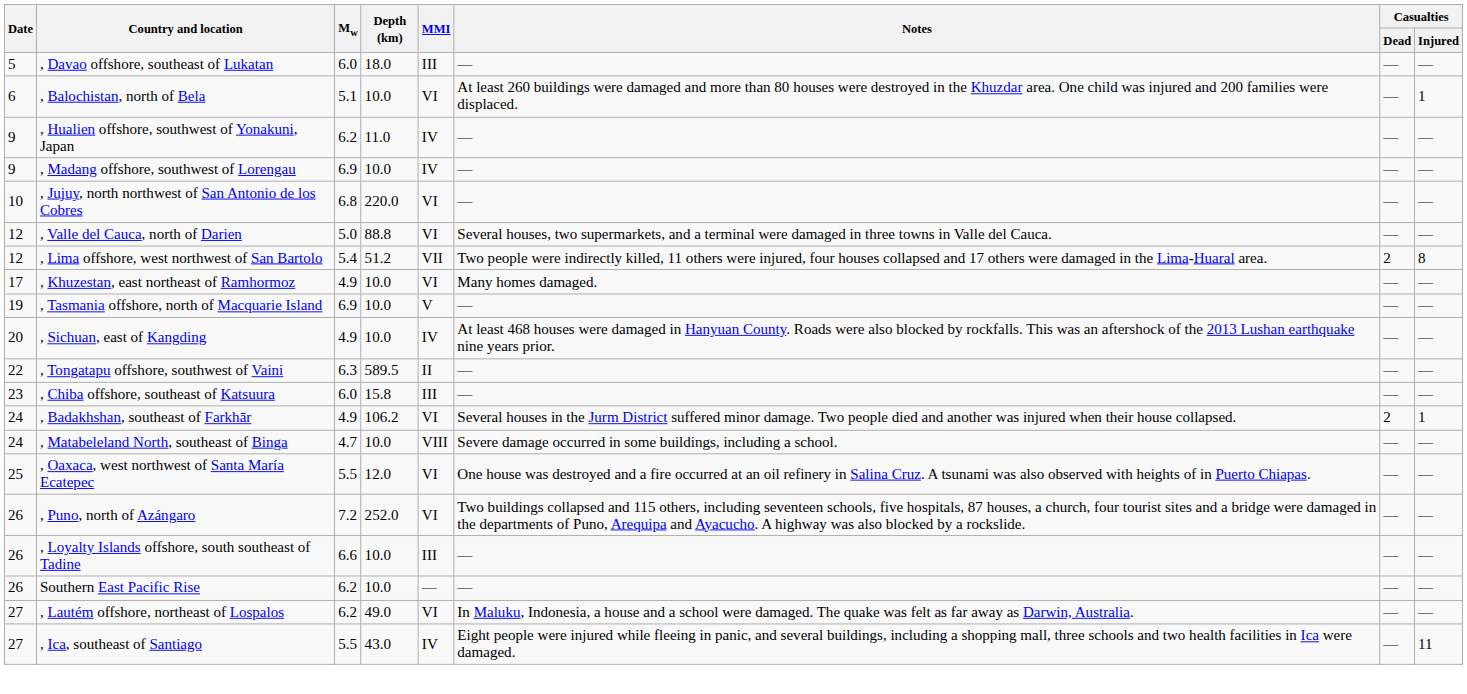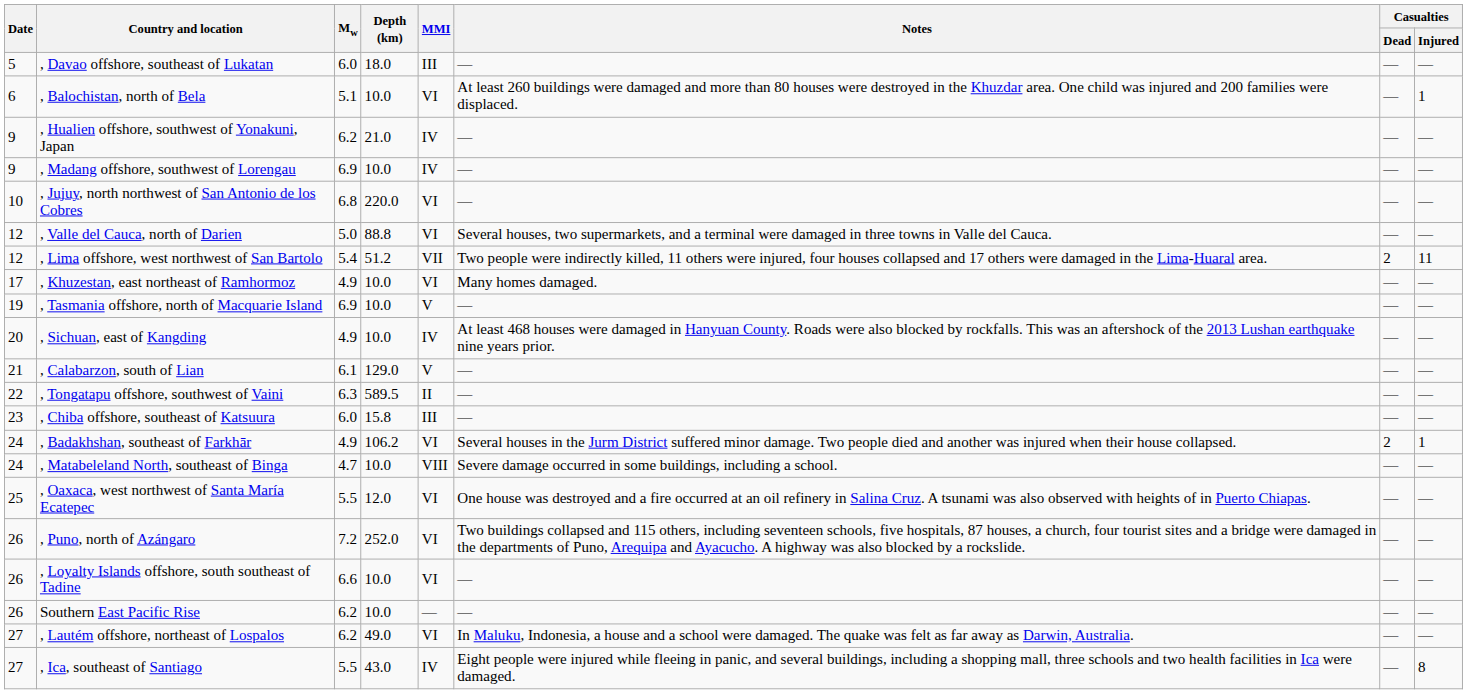, Hualien offshore, southwest of Yonakuni, Japan | Depth (km): 11.0 -> 21.0
, Lima offshore, west northwest of San Bartolo | Casualties / Injured: 8 -> 11
+ row: 21 | , Calabarzon, south of Lian | 6.1 | 129.0 | V | — | — | —
, Loyalty Islands offshore, south southeast of Tadine | MMI: III -> VI
, Ica, southeast of Santiago | Casualties / Injured: 11 -> 8
